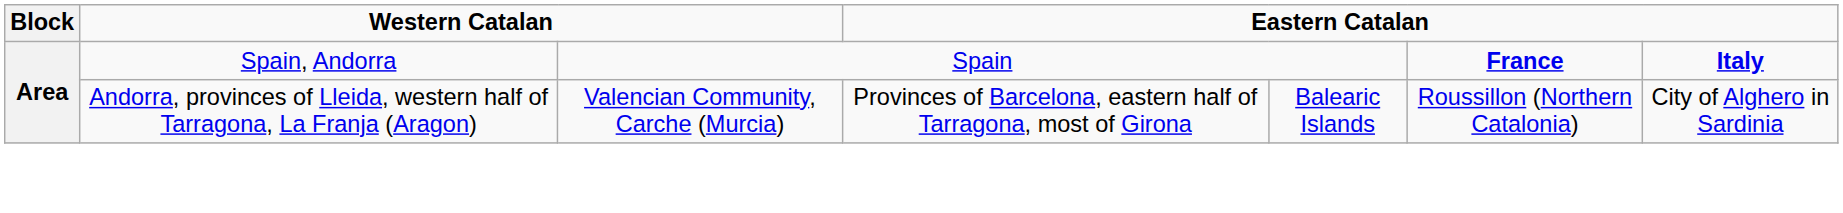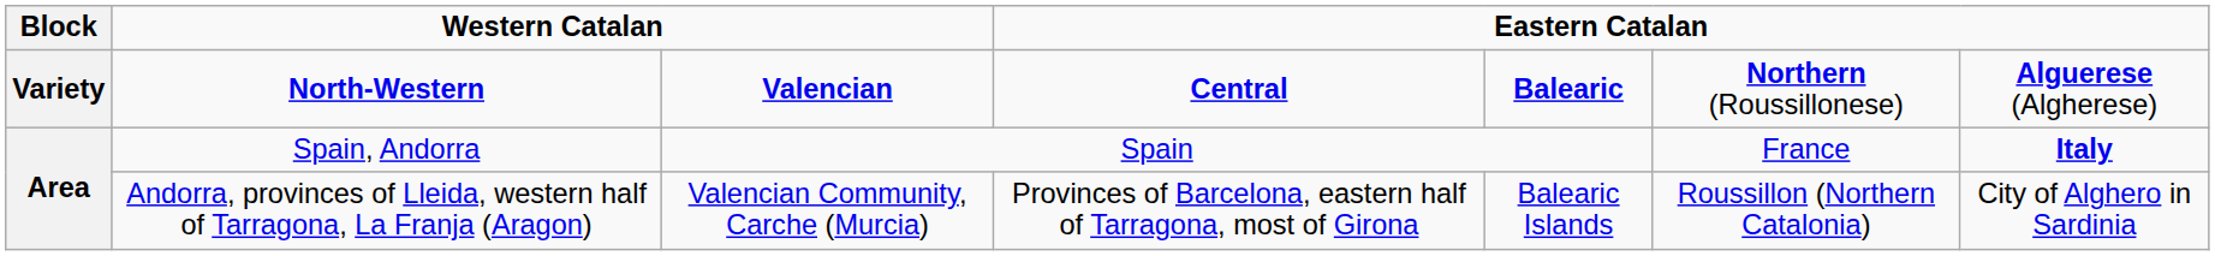+ row: Variety | North-Western | Valencian | Central | Balearic | Northern (Roussillonese) | Alguerese (Algherese)
Spain, Andorra | column 6: bold -> normal
